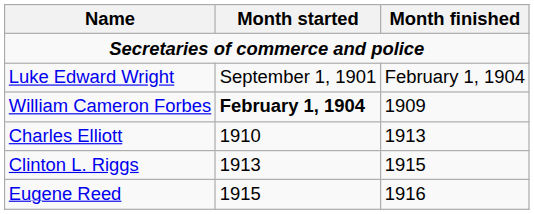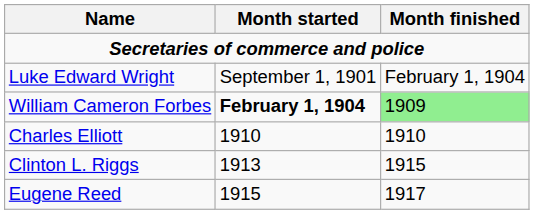William Cameron Forbes | Month finished: no background -> lightgreen background
Charles Elliott | Month finished: 1913 -> 1910
Eugene Reed | Month finished: 1916 -> 1917
